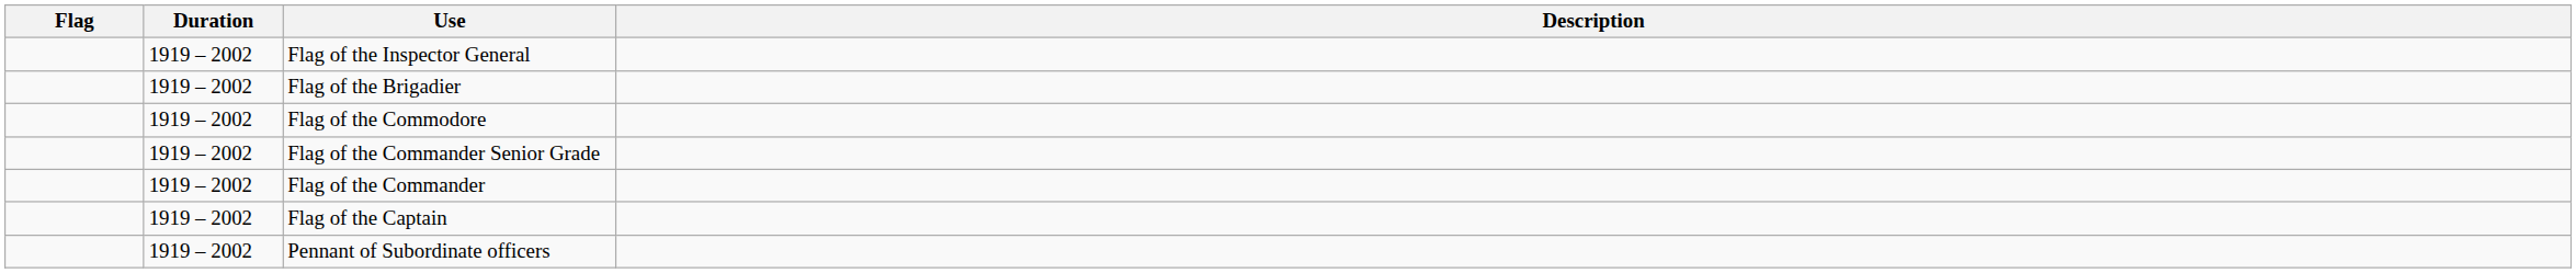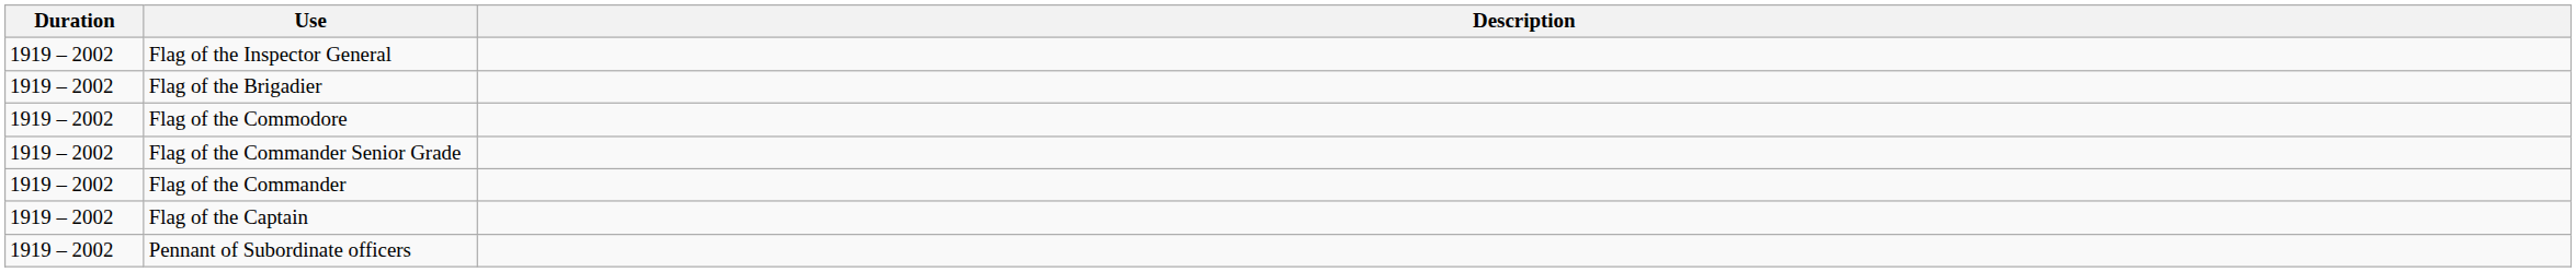- column: Flag
